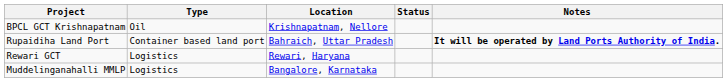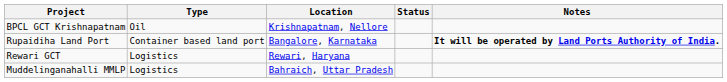Rupaidiha Land Port | Location: Bahraich, Uttar Pradesh -> Bangalore, Karnataka
Muddelinganahalli MMLP | Location: Bangalore, Karnataka -> Bahraich, Uttar Pradesh
